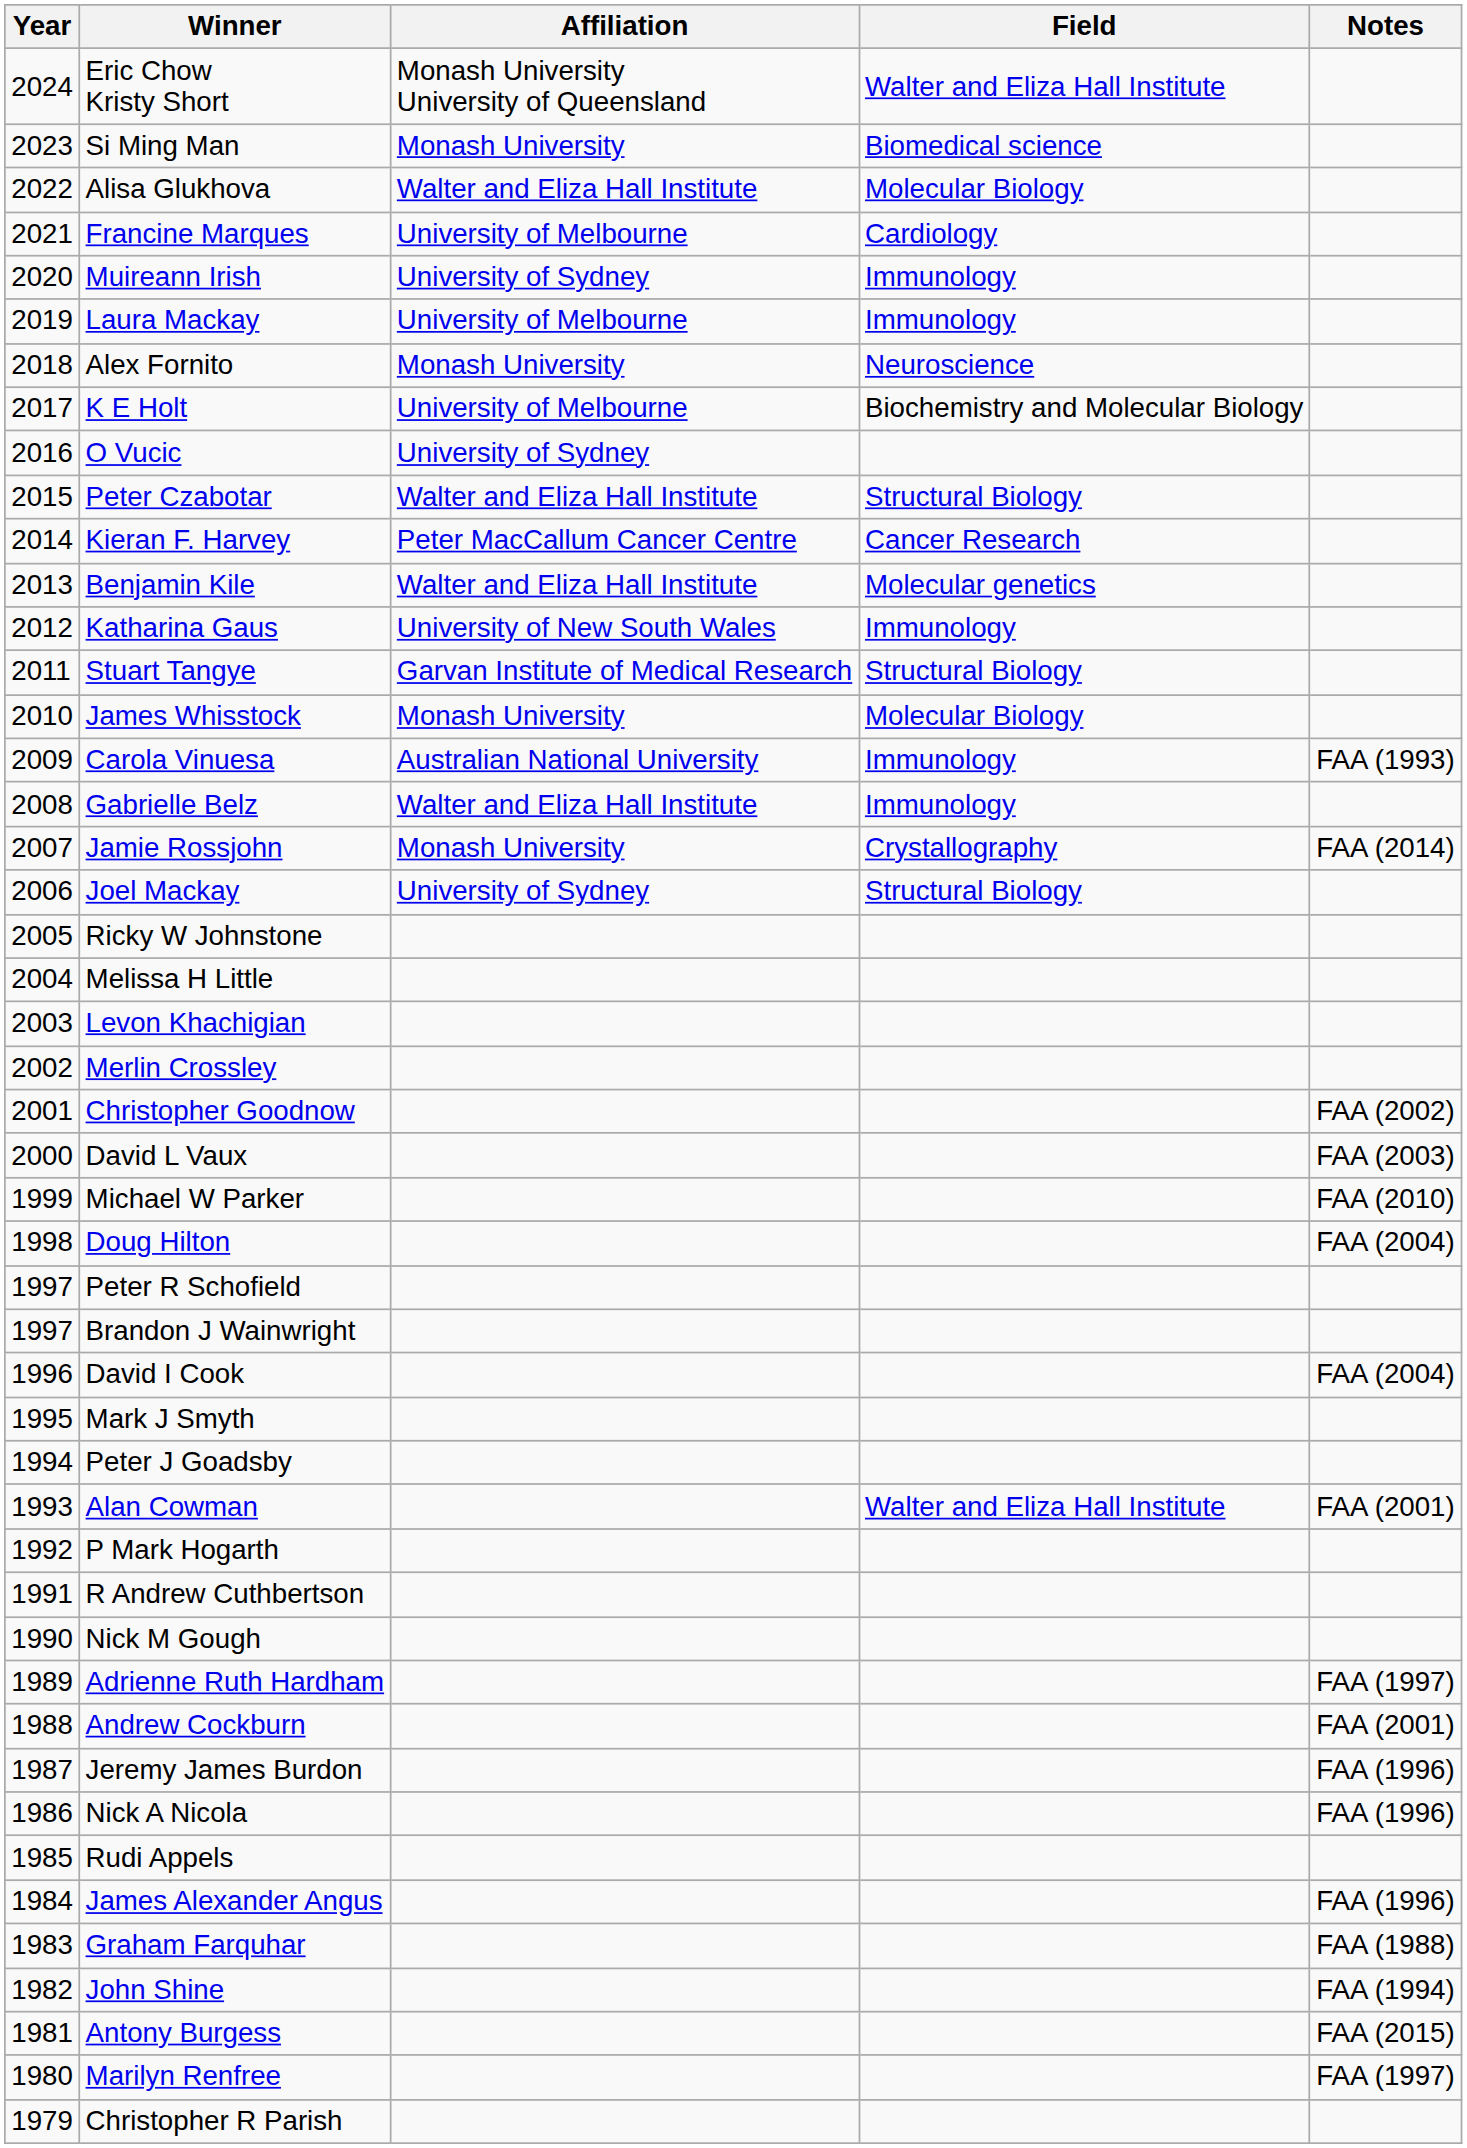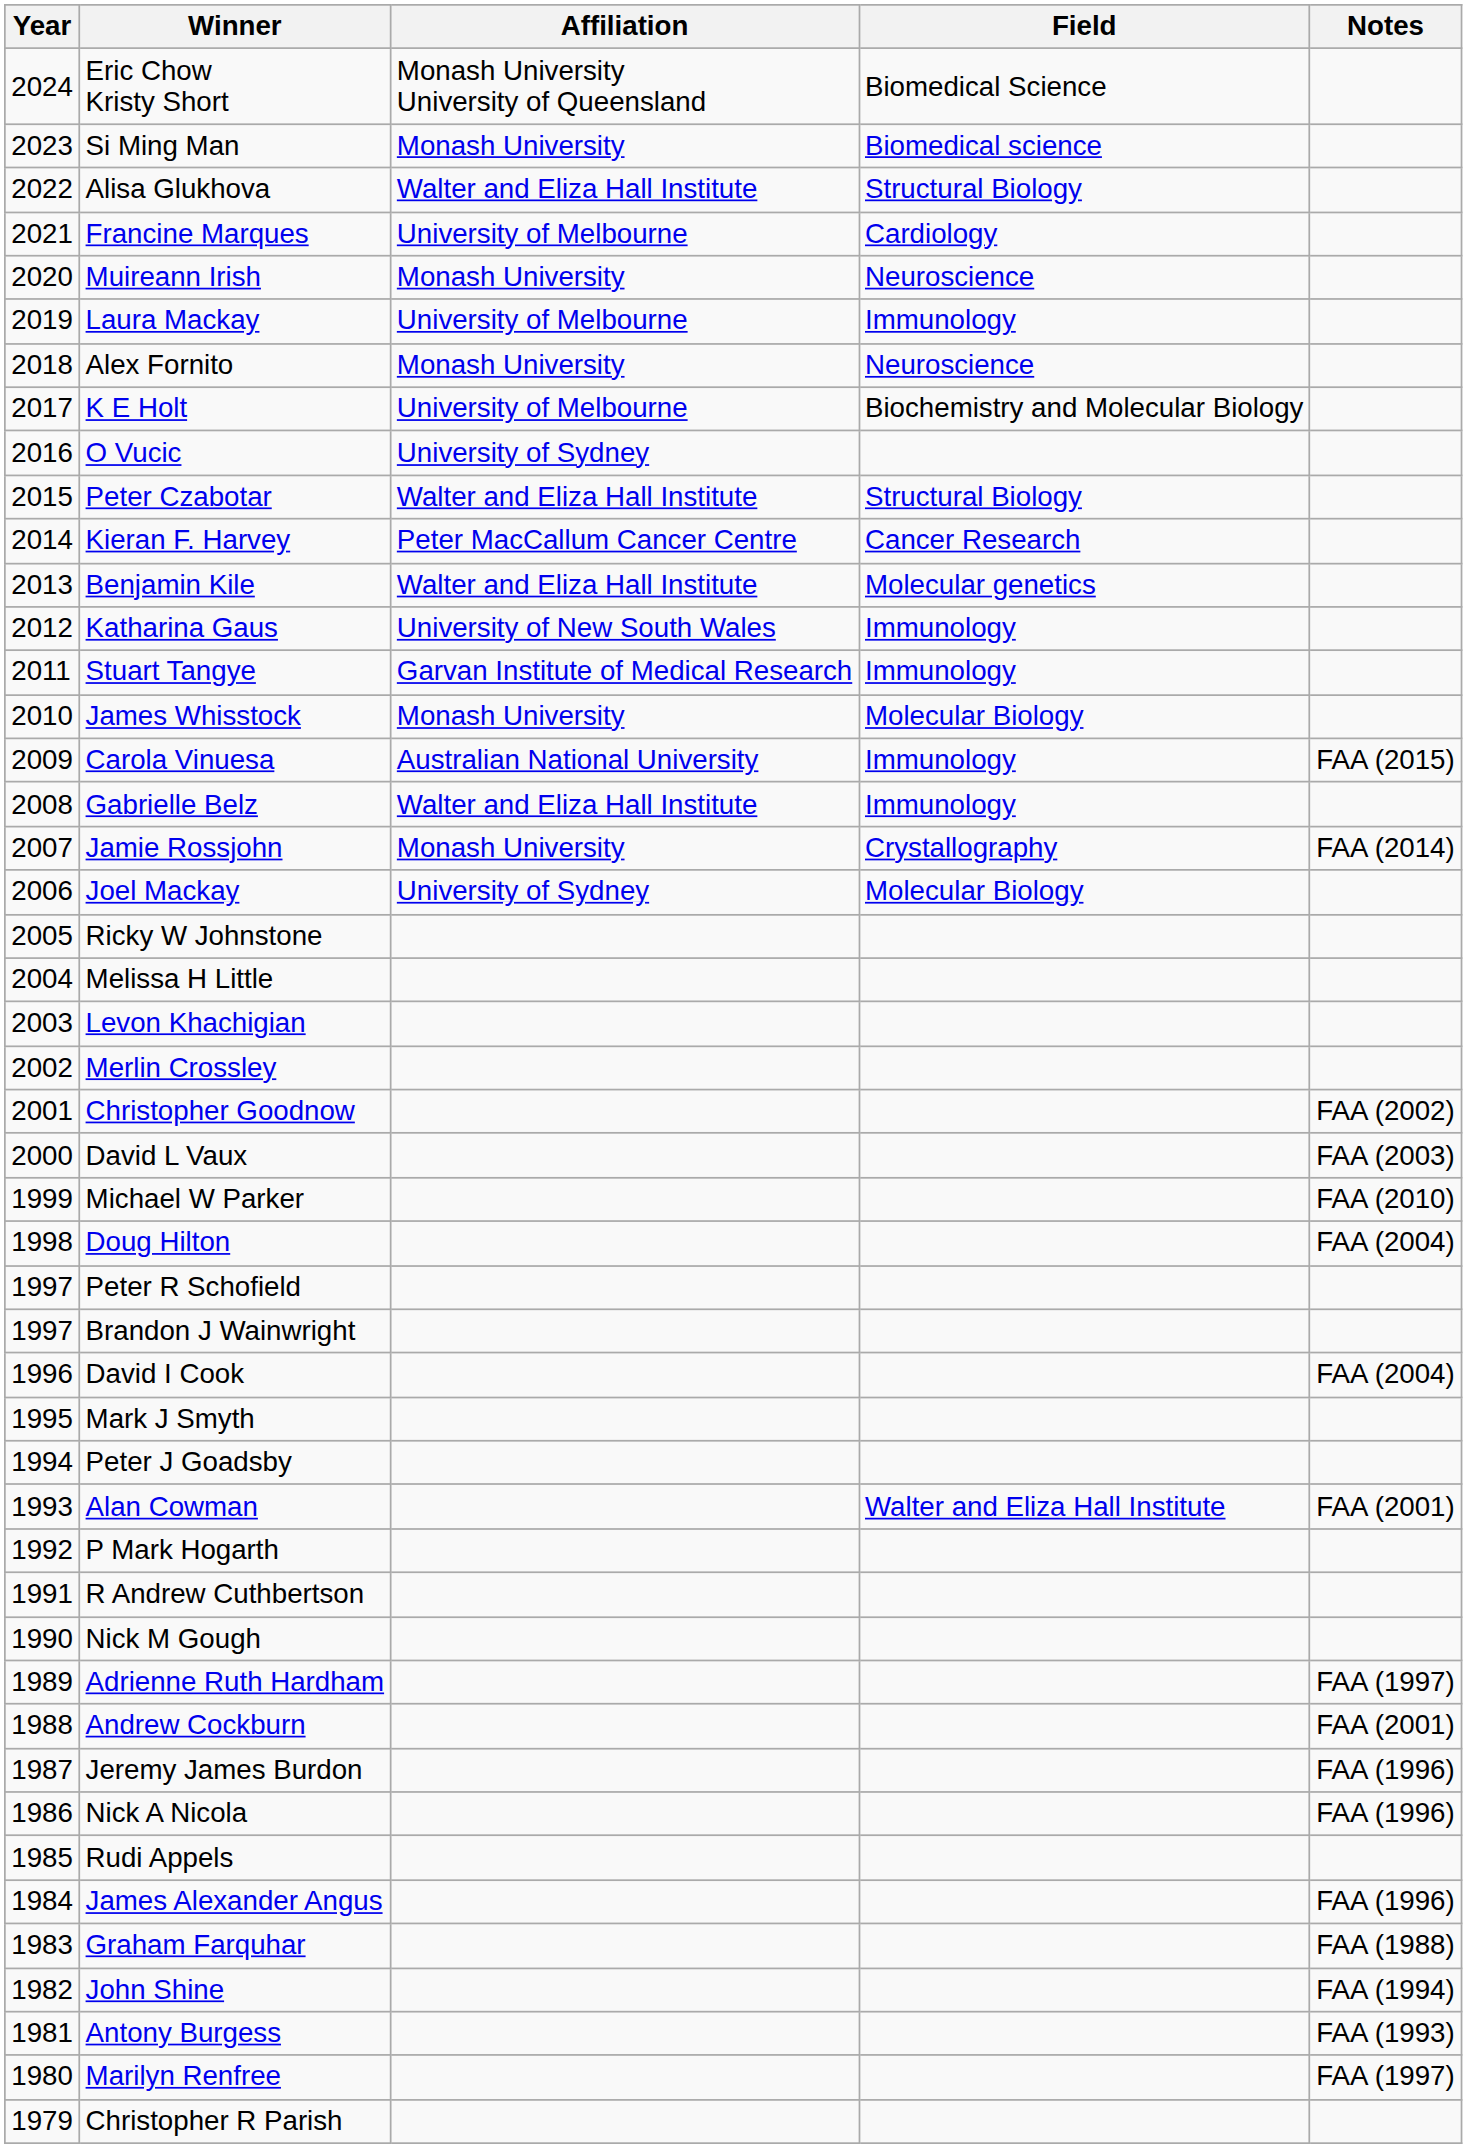Eric Chow Kristy Short | Field: Walter and Eliza Hall Institute -> Biomedical Science
Alisa Glukhova | Field: Molecular Biology -> Structural Biology
Muireann Irish | Affiliation: University of Sydney -> Monash University
Muireann Irish | Field: Immunology -> Neuroscience
Stuart Tangye | Field: Structural Biology -> Immunology
Carola Vinuesa | Notes: FAA (1993) -> FAA (2015)
Joel Mackay | Field: Structural Biology -> Molecular Biology
Antony Burgess | Notes: FAA (2015) -> FAA (1993)
